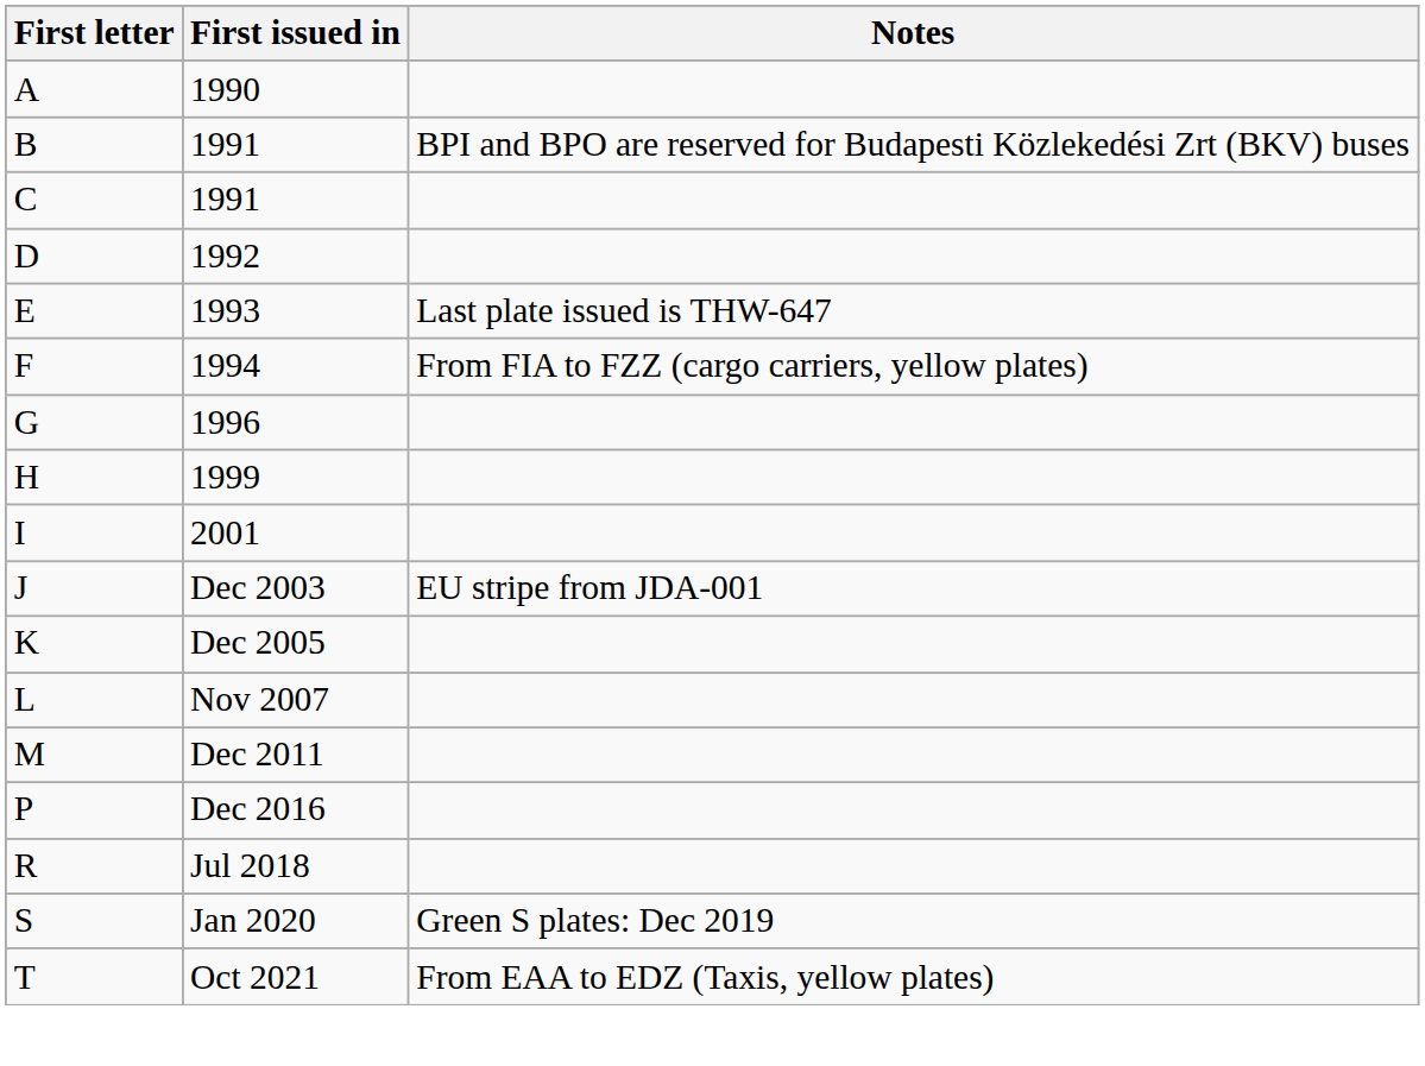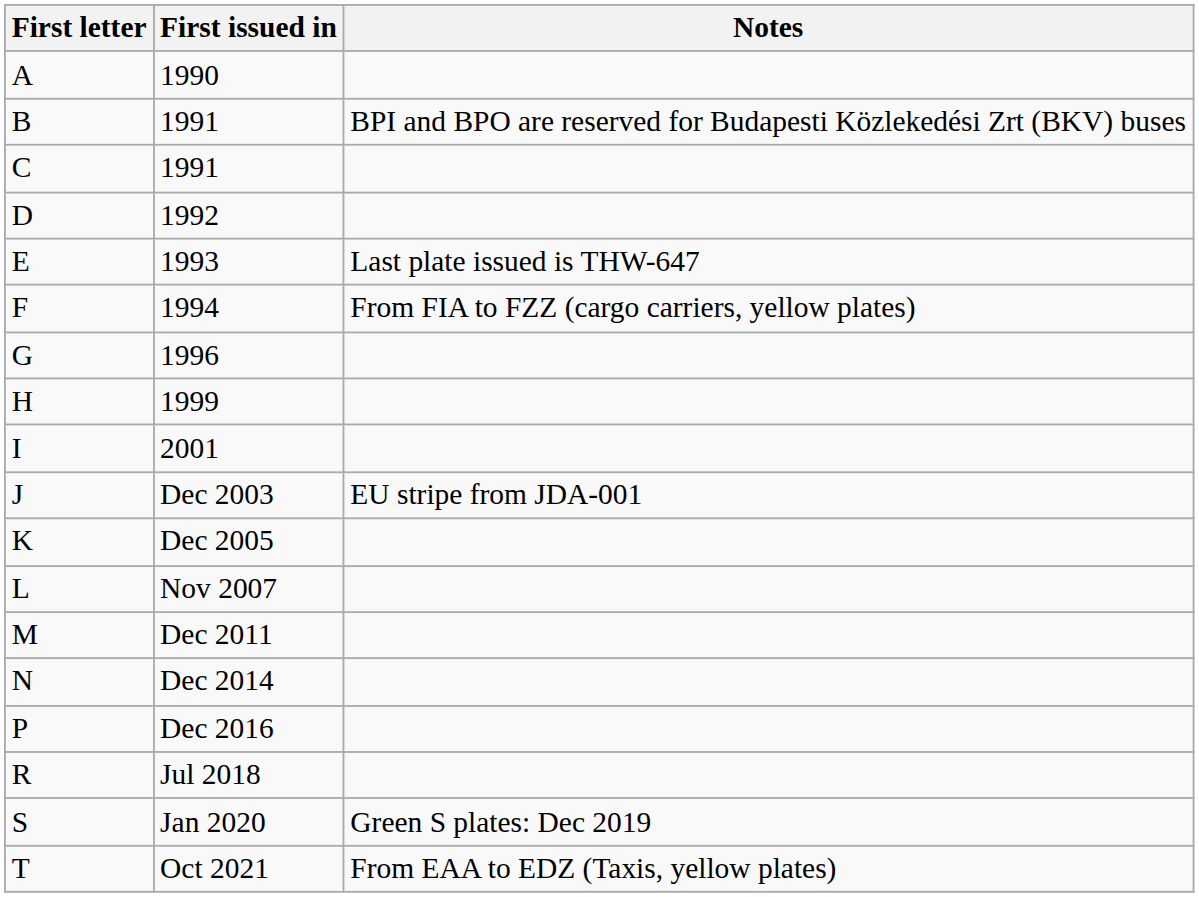+ row: N | Dec 2014
